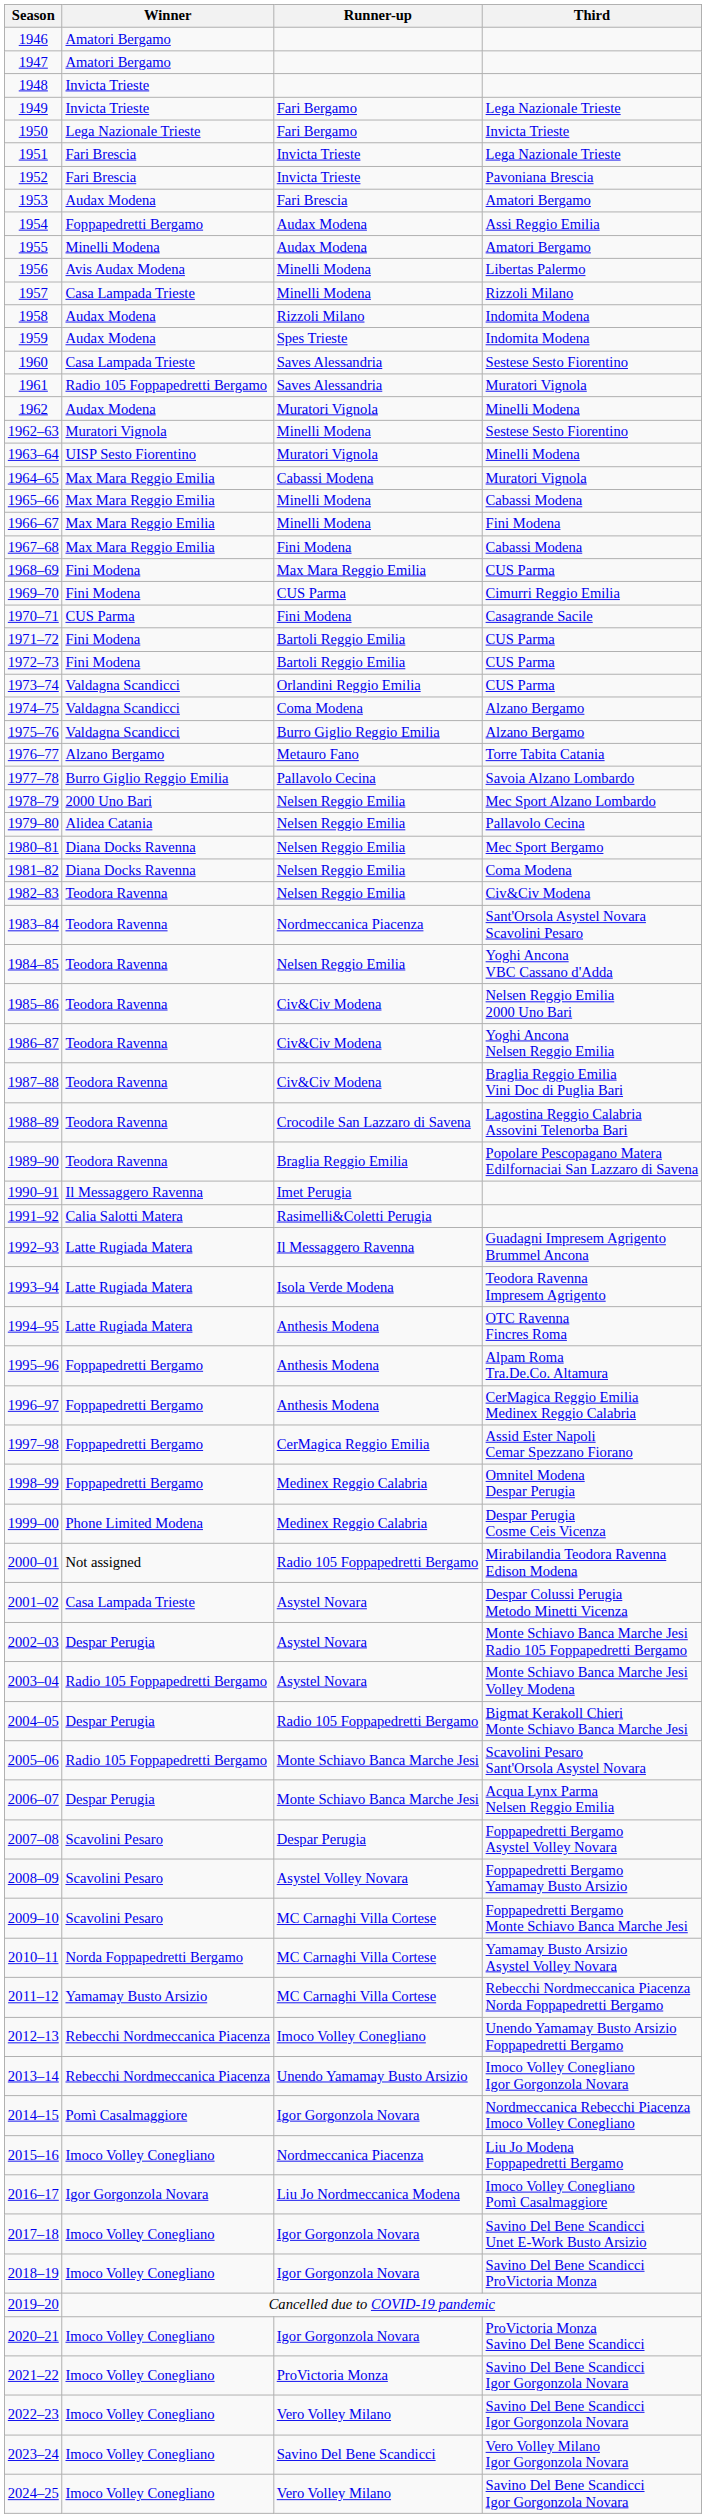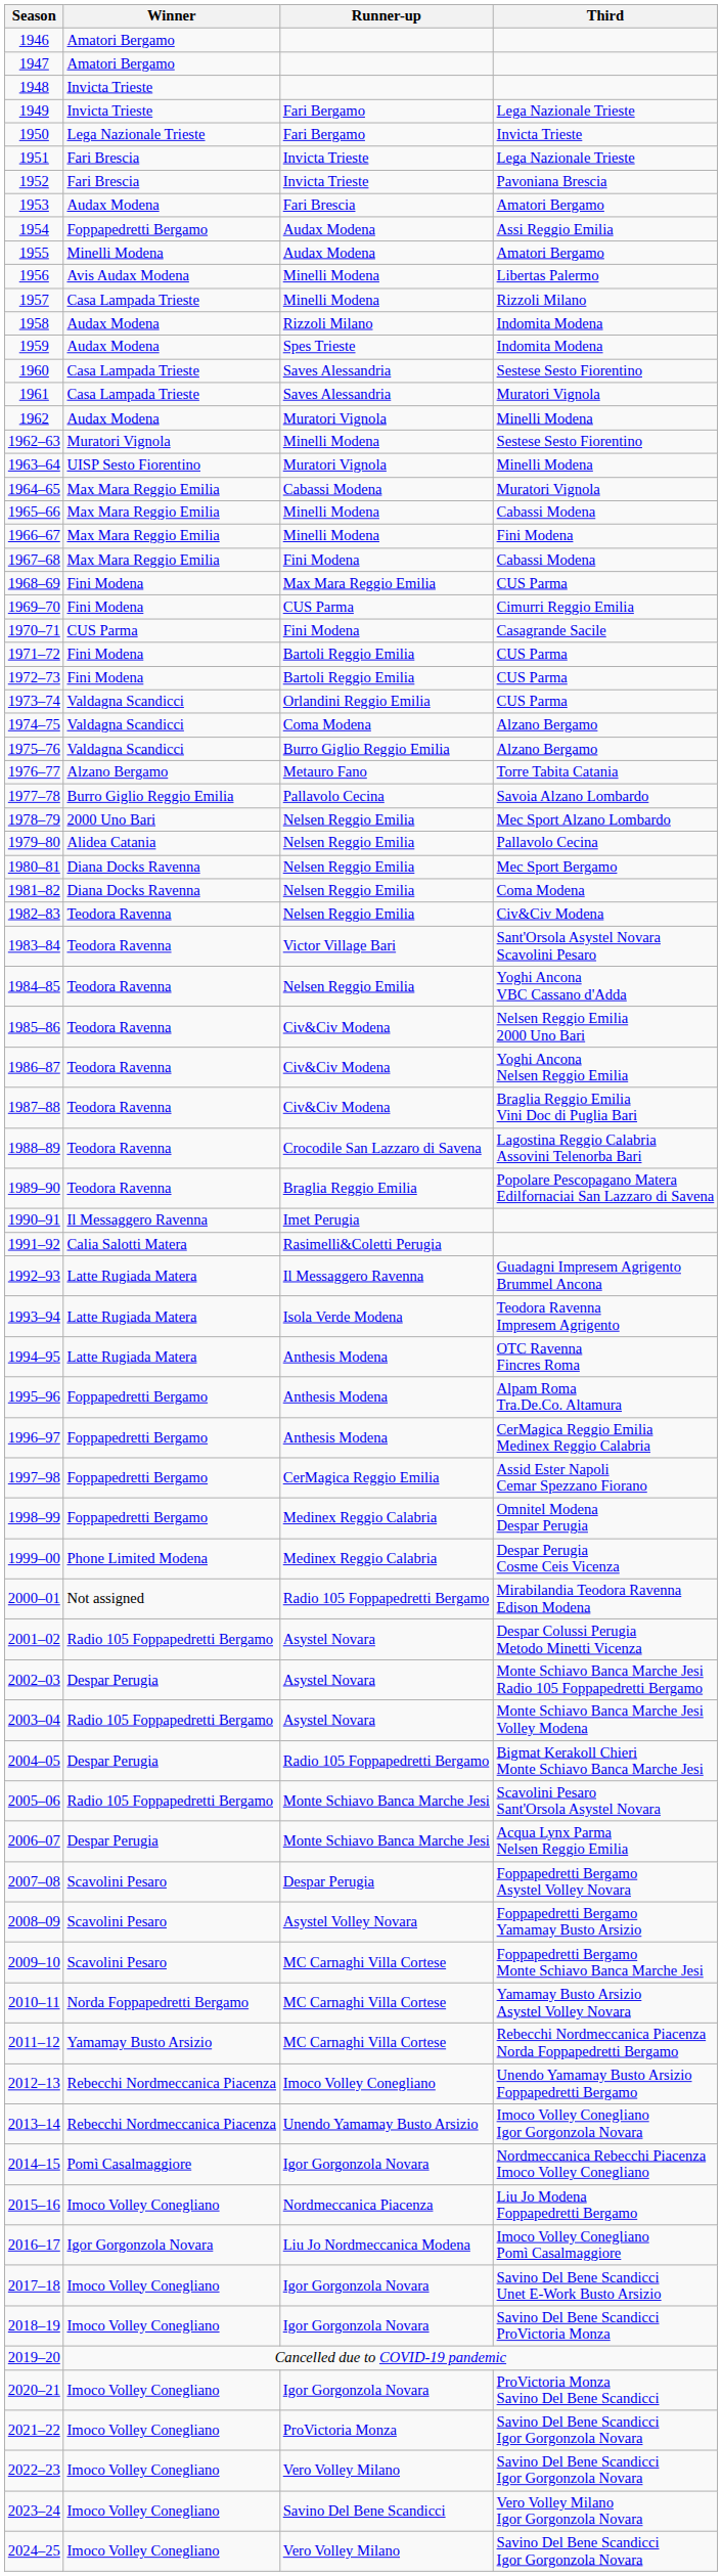1961 | Winner: Radio 105 Foppapedretti Bergamo -> Casa Lampada Trieste
1983–84 | Runner-up: Nordmeccanica Piacenza -> Victor Village Bari
2001–02 | Winner: Casa Lampada Trieste -> Radio 105 Foppapedretti Bergamo
